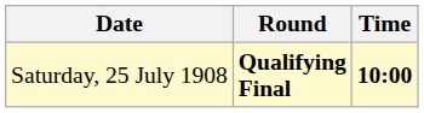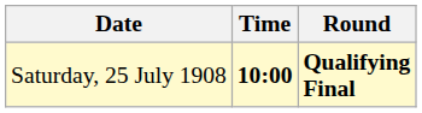columns swapped: Time <-> Round
